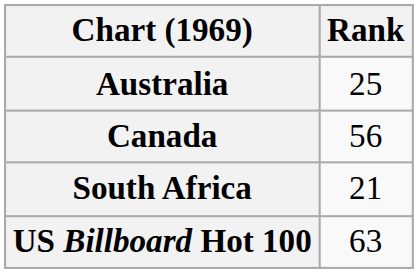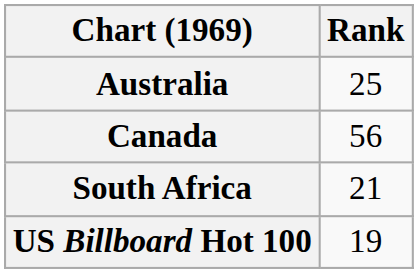US Billboard Hot 100 | Rank: 63 -> 19
